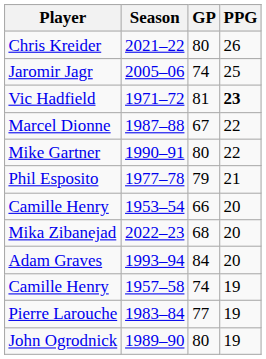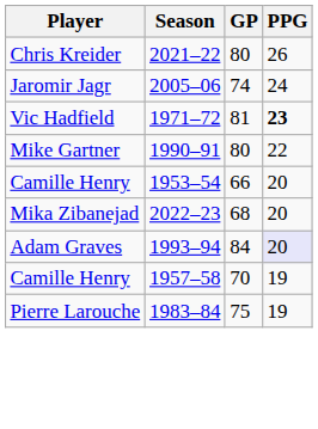Jaromir Jagr | PPG: 25 -> 24
- row: Marcel Dionne | 1987–88 | 67 | 22
- row: Phil Esposito | 1977–78 | 79 | 21
Adam Graves | PPG: no background -> lavender background
Camille Henry / 1957–58 | GP: 74 -> 70
Pierre Larouche | GP: 77 -> 75
- row: John Ogrodnick | 1989–90 | 80 | 19
